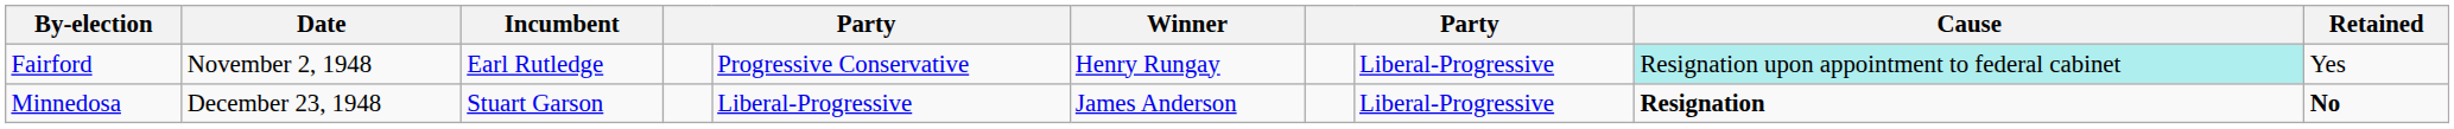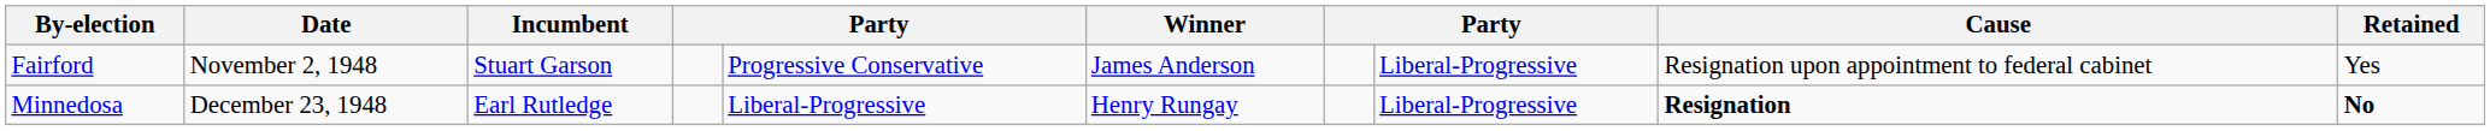Fairford | Incumbent: Earl Rutledge -> Stuart Garson
Fairford | Winner: Henry Rungay -> James Anderson
Fairford | Cause: paleturquoise background -> no background
Minnedosa | Incumbent: Stuart Garson -> Earl Rutledge
Minnedosa | Winner: James Anderson -> Henry Rungay
